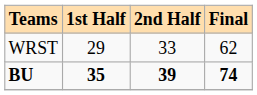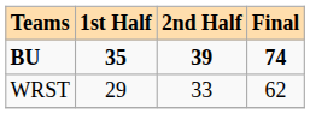rows swapped: WRST <-> BU
